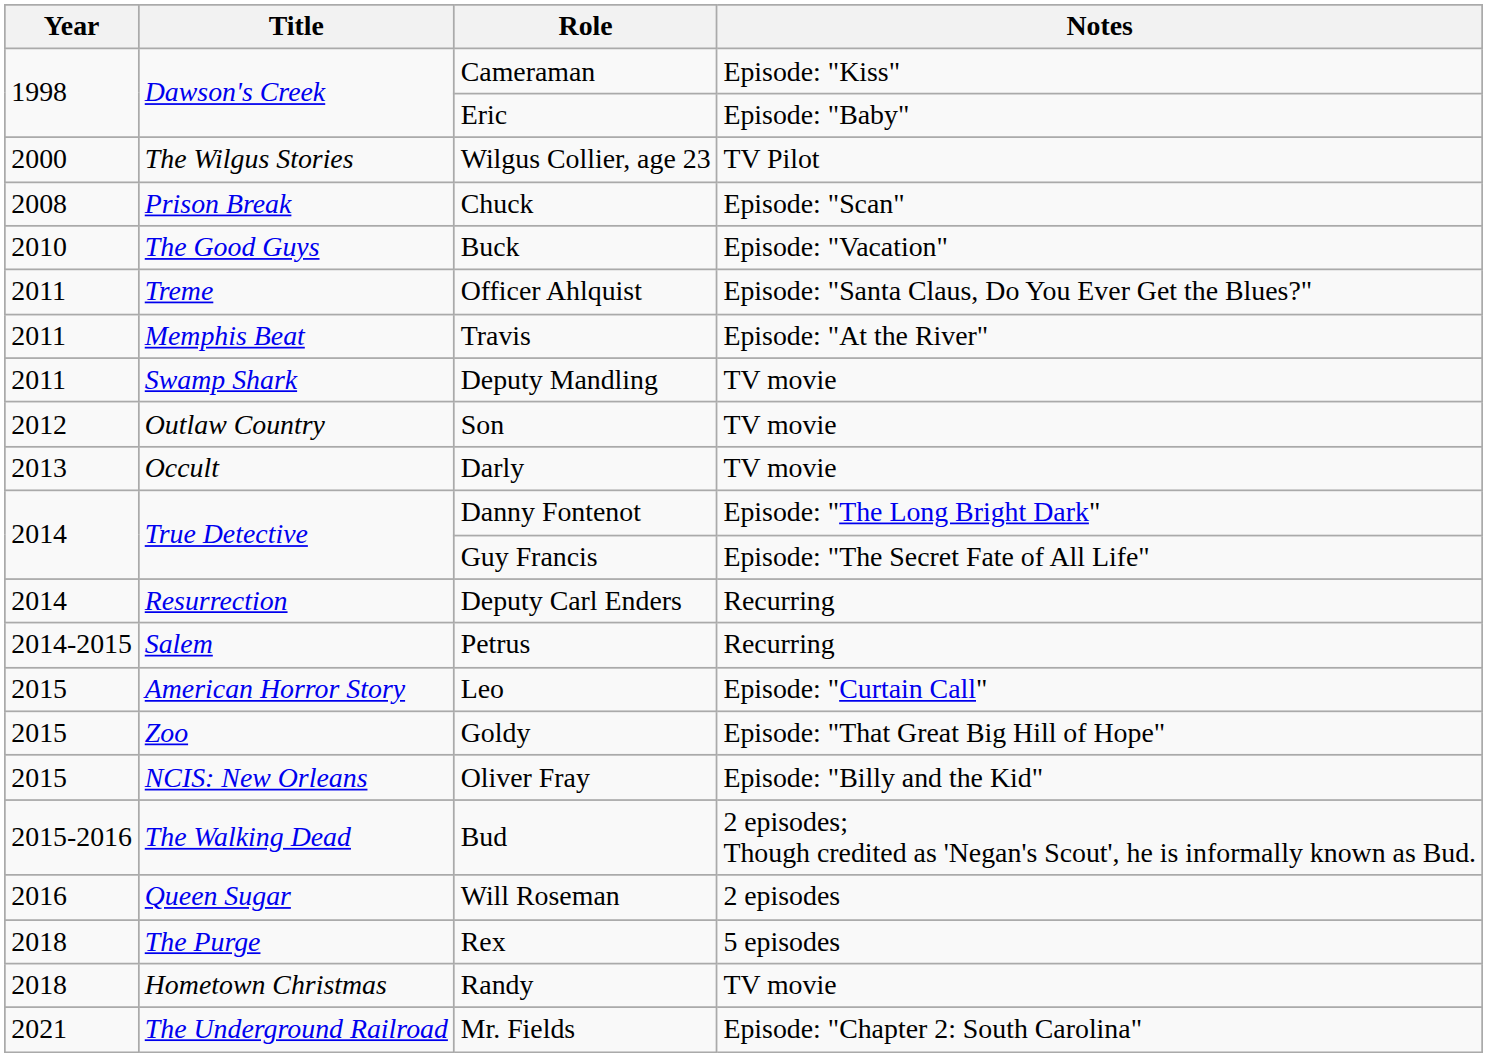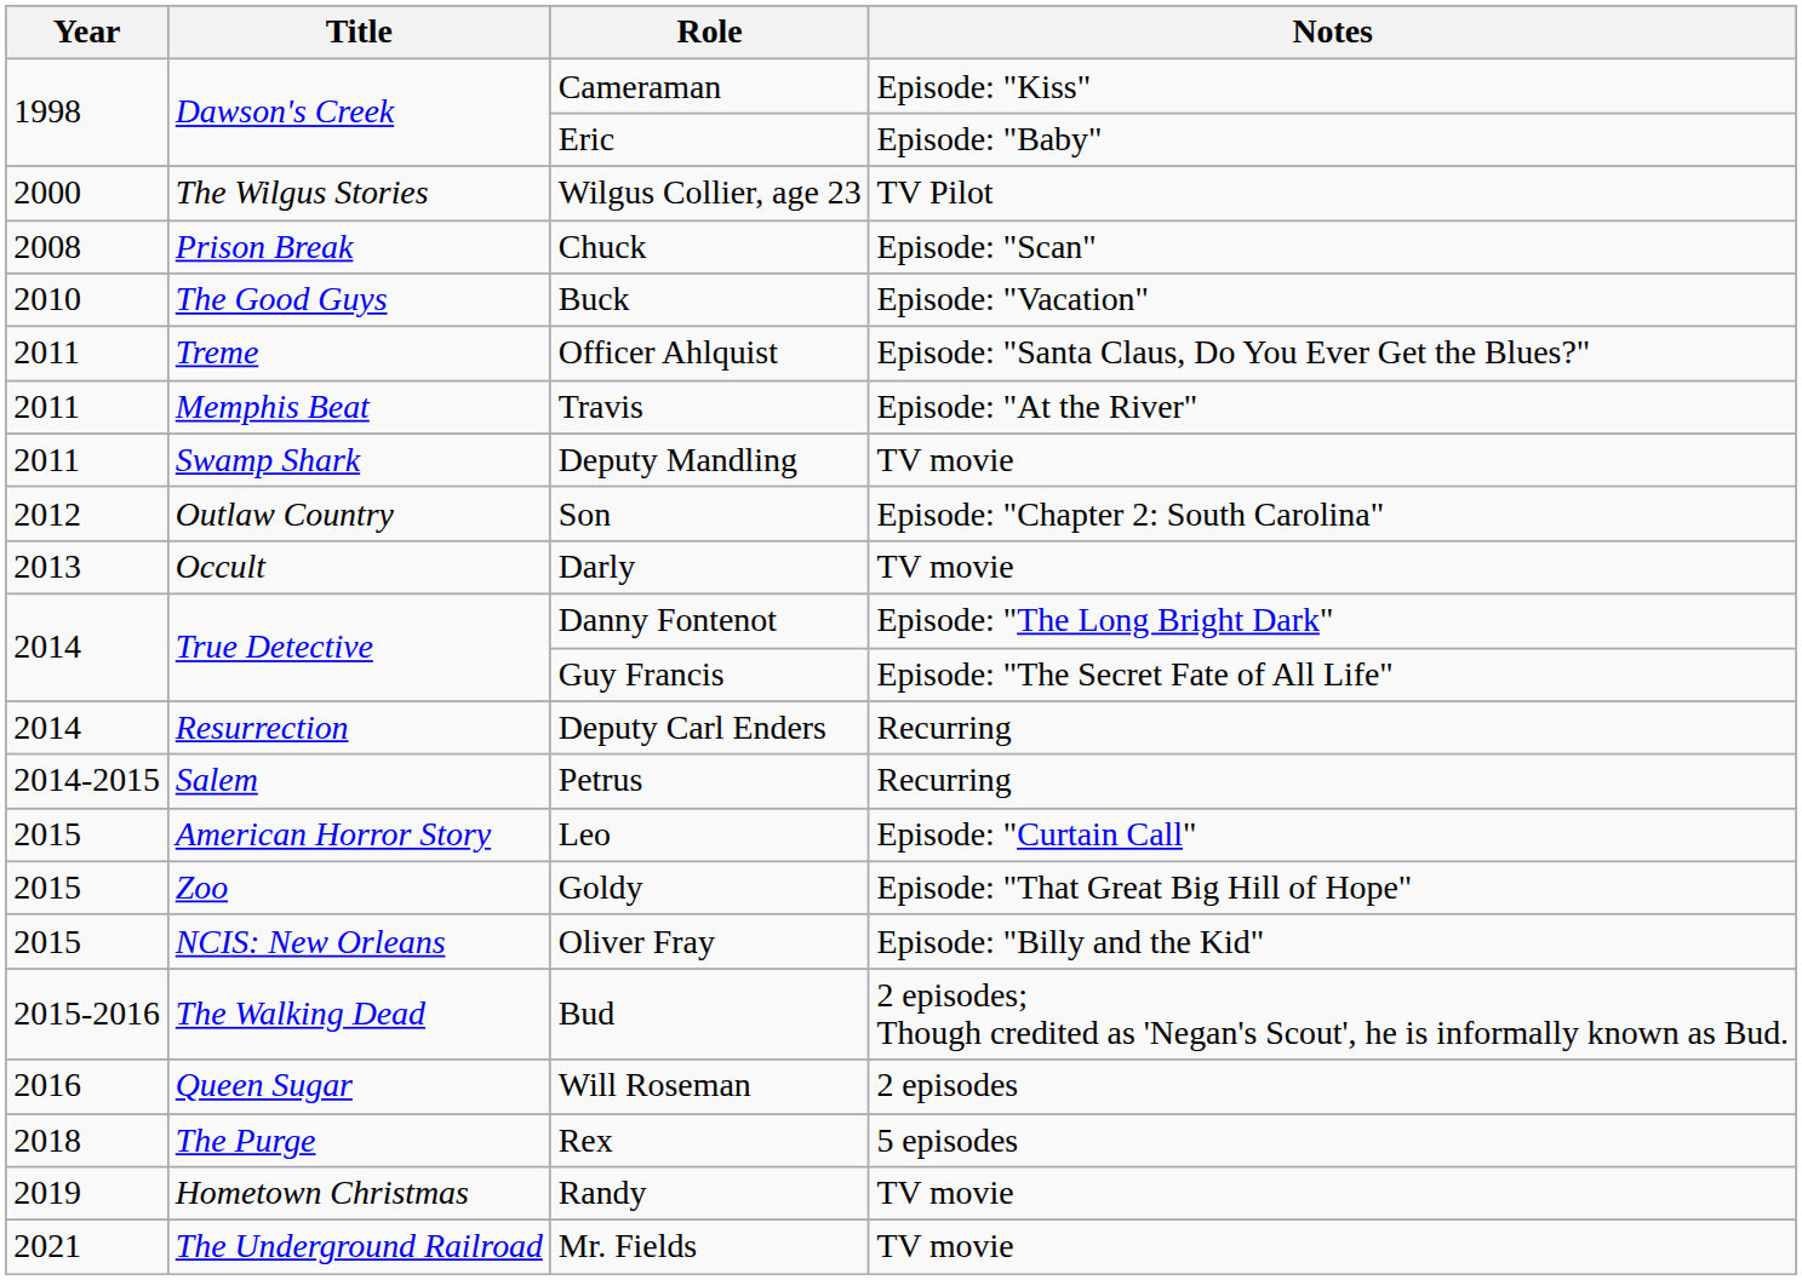Son | Notes: TV movie -> Episode: "Chapter 2: South Carolina"
Randy | Year: 2018 -> 2019
Mr. Fields | Notes: Episode: "Chapter 2: South Carolina" -> TV movie
